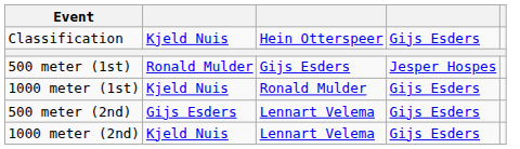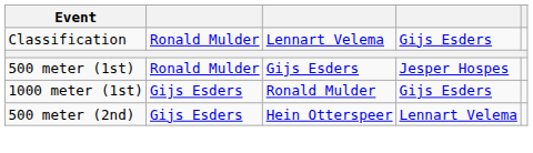Classification | column 2: Kjeld Nuis -> Ronald Mulder
Classification | column 3: Hein Otterspeer -> Lennart Velema
1000 meter (1st) | column 2: Kjeld Nuis -> Gijs Esders
500 meter (2nd) | column 3: Lennart Velema -> Hein Otterspeer
500 meter (2nd) | column 4: Gijs Esders -> Lennart Velema
- row: 1000 meter (2nd) | Kjeld Nuis | Lennart Velema | Gijs Esders
